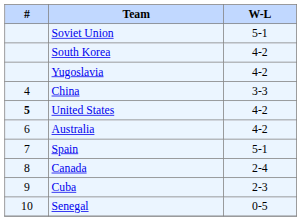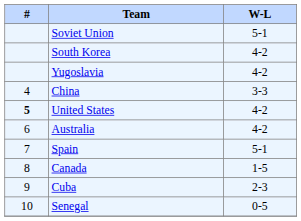Canada | W-L: 2-4 -> 1-5
